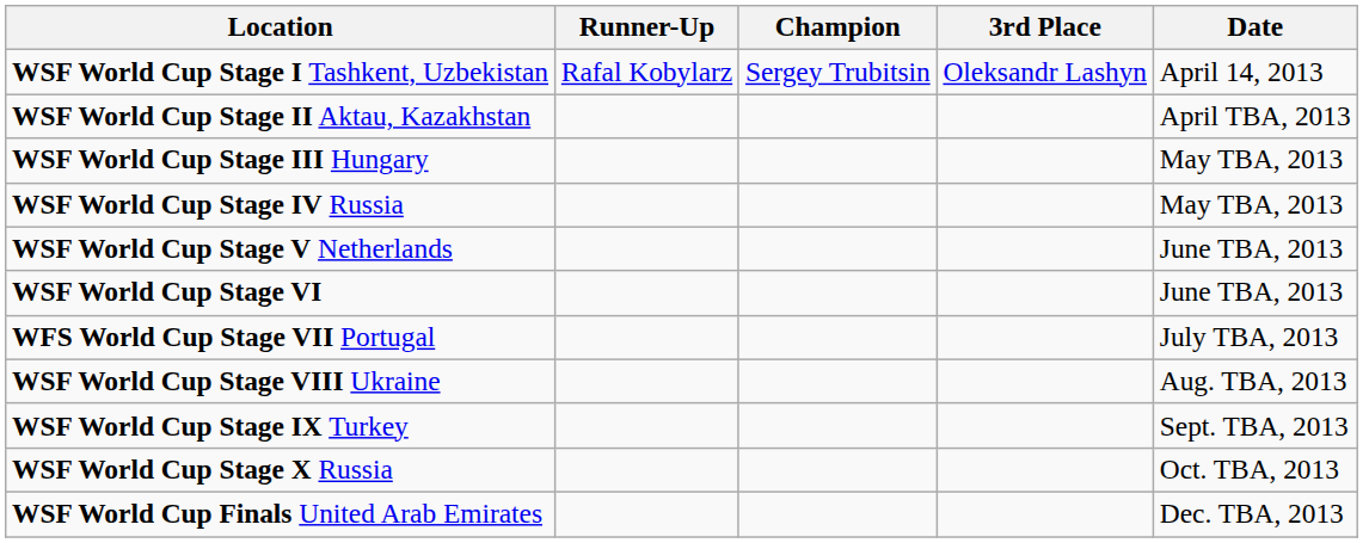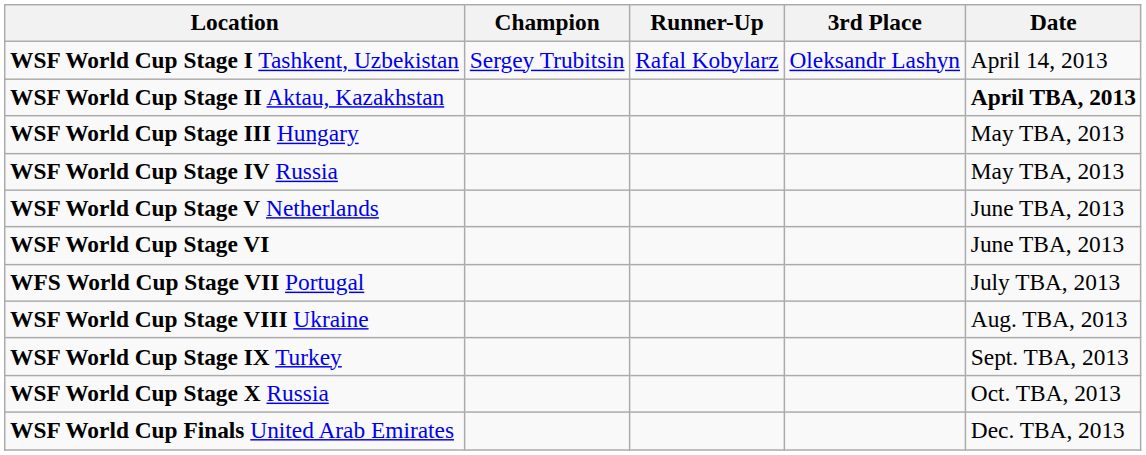columns swapped: Champion <-> Runner-Up
WSF World Cup Stage II Aktau, Kazakhstan | Date: normal -> bold
